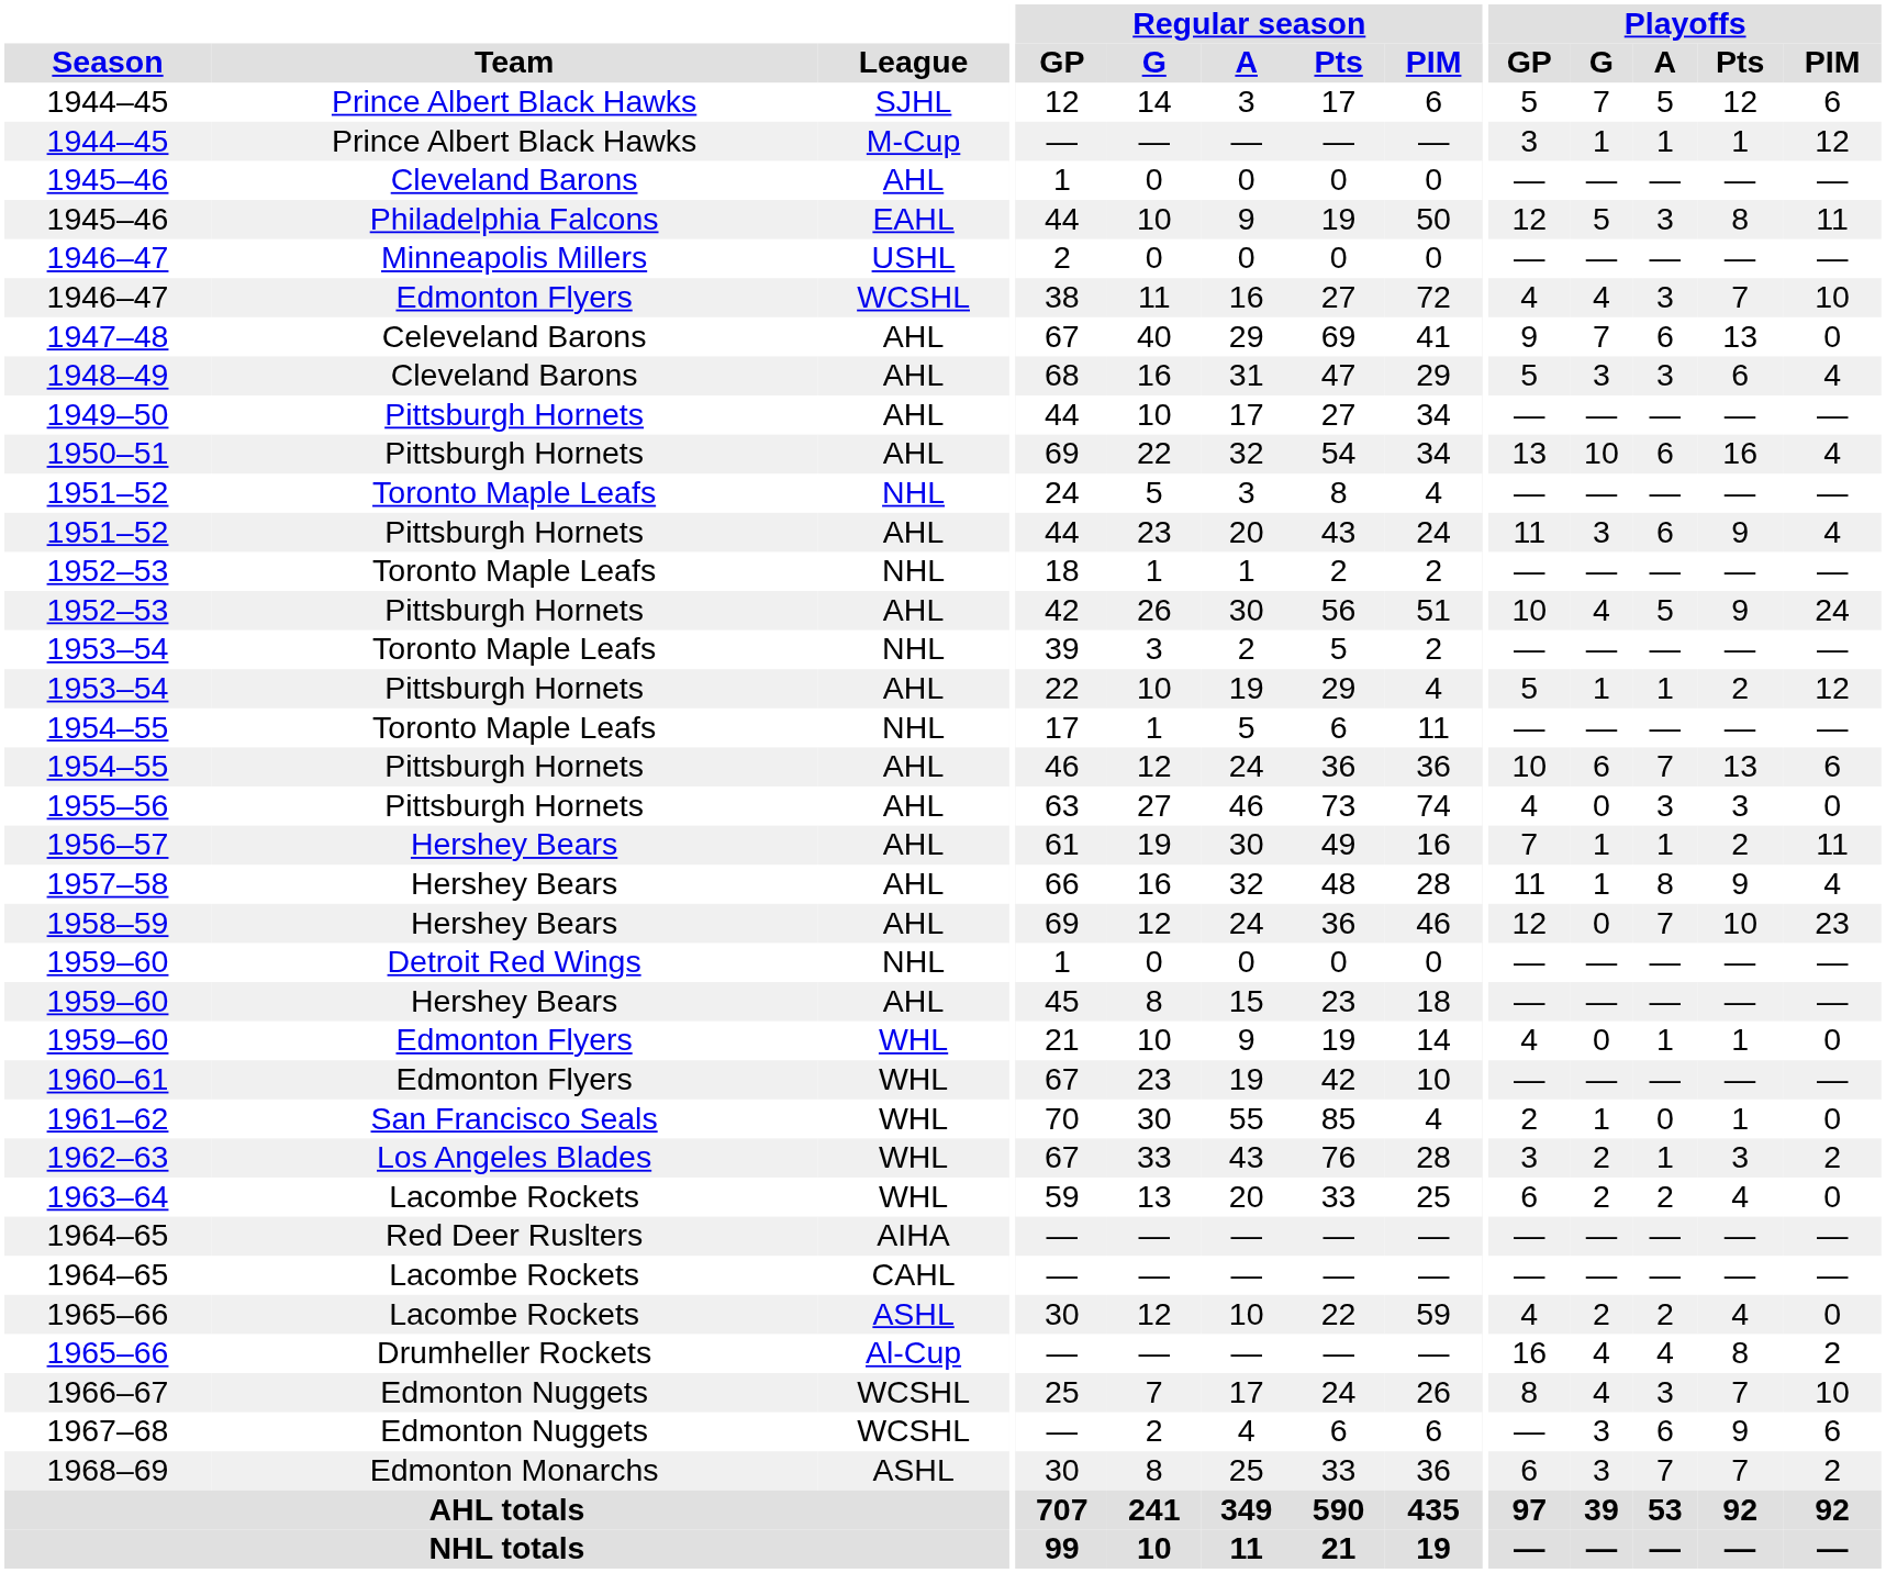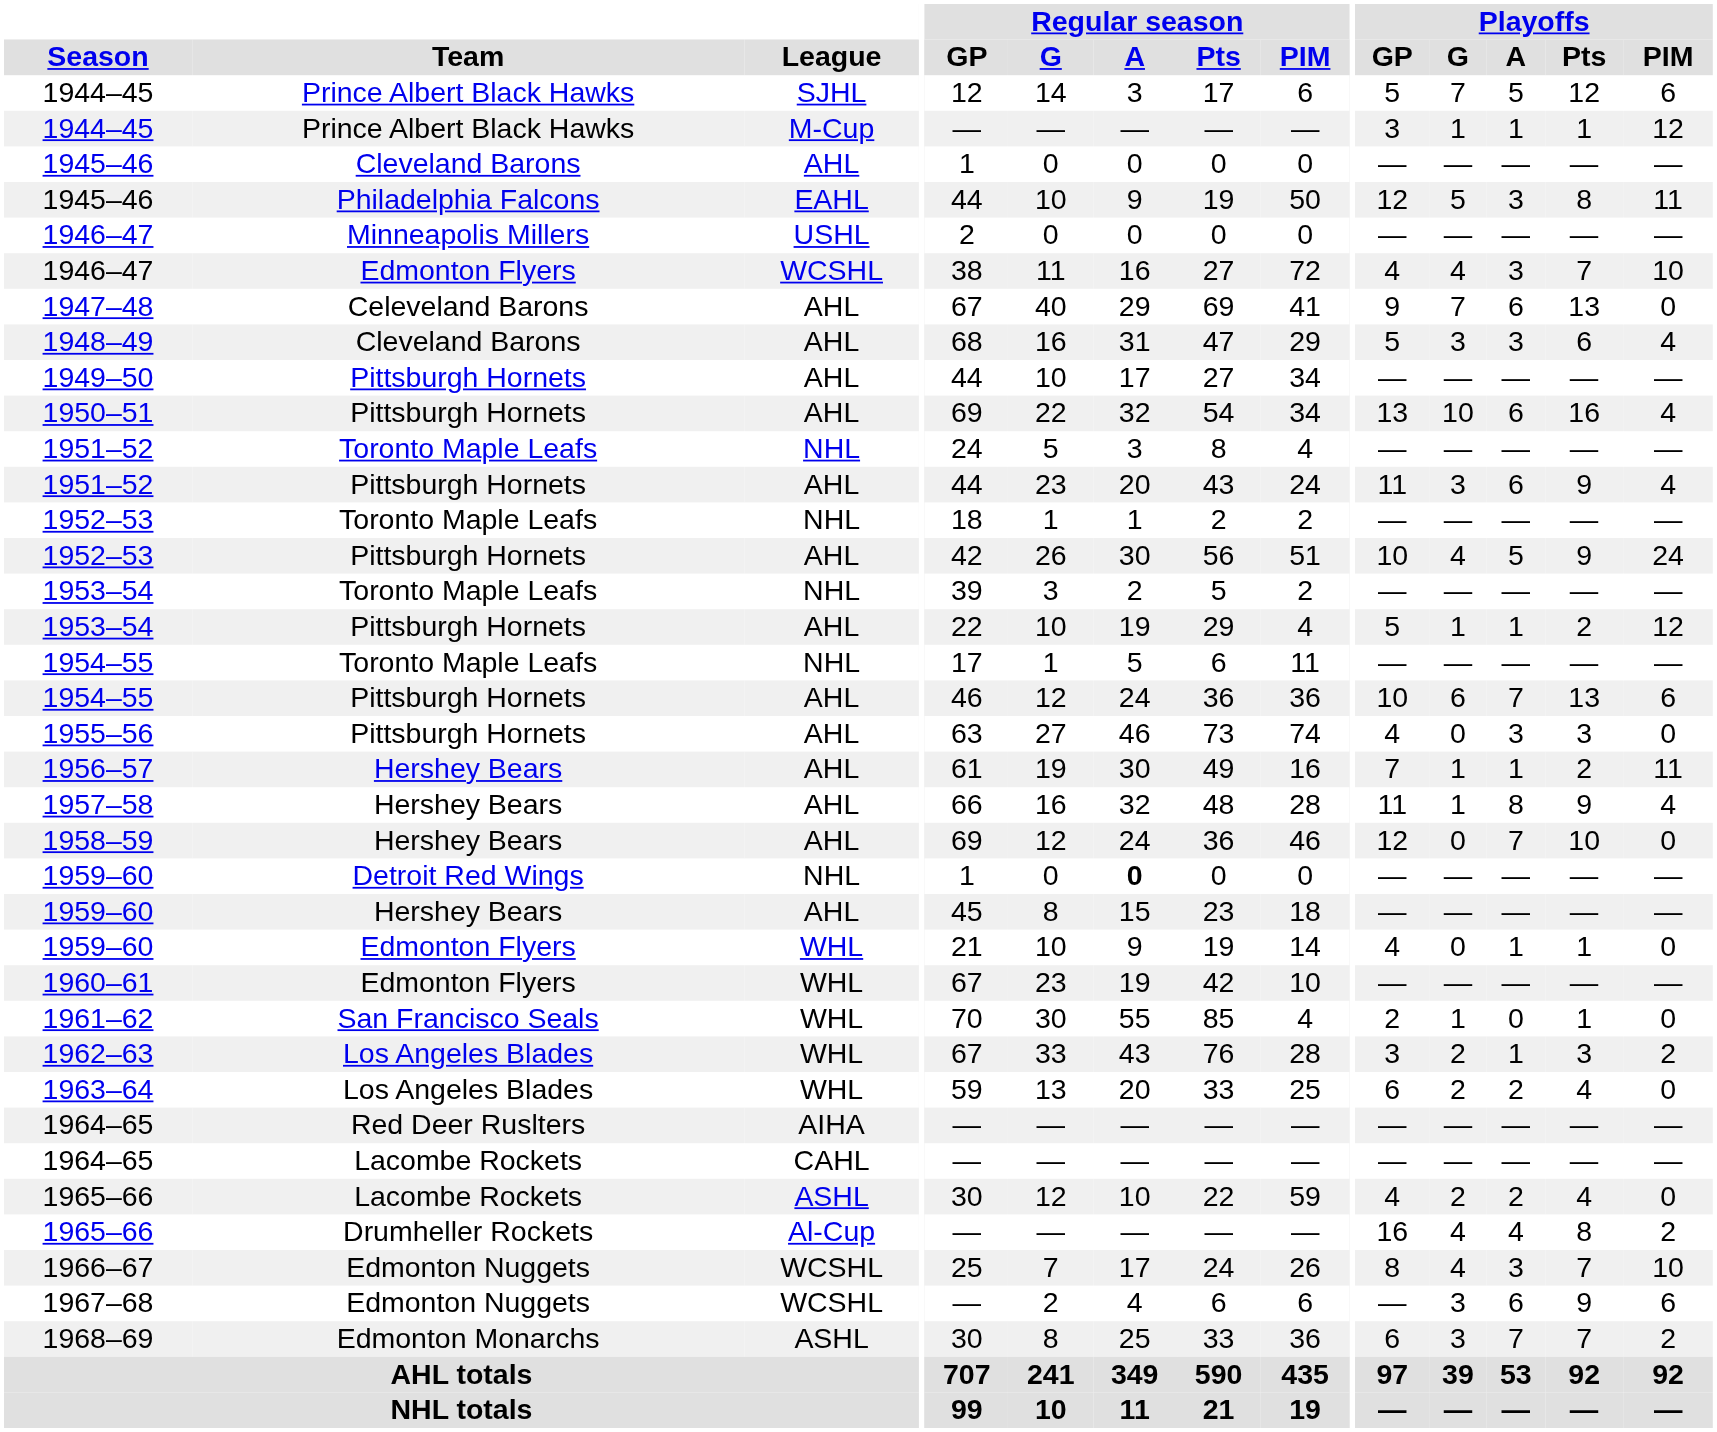1958–59 | Playoffs / PIM: 23 -> 0
1959–60 / NHL | Regular season / A: normal -> bold
1963–64 | Team: Lacombe Rockets -> Los Angeles Blades
